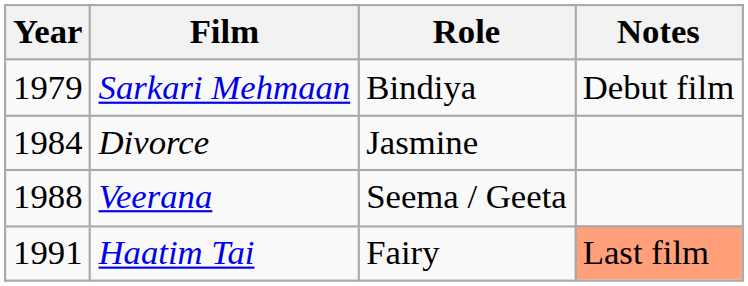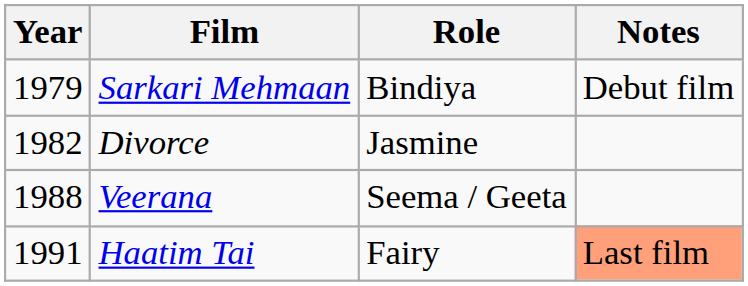Divorce | Year: 1984 -> 1982
